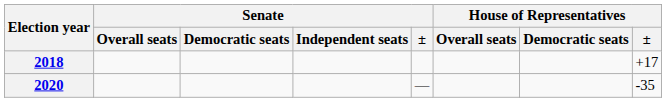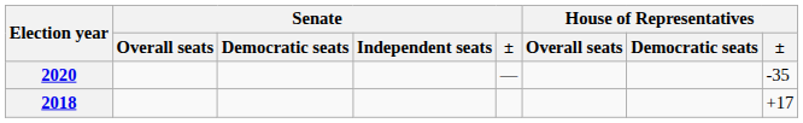rows swapped: 2018 <-> 2020
